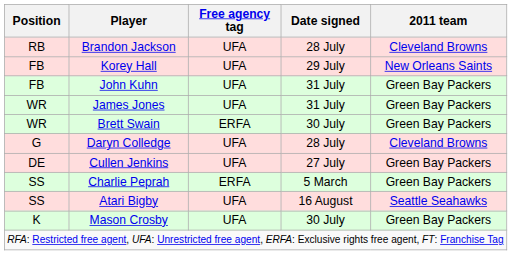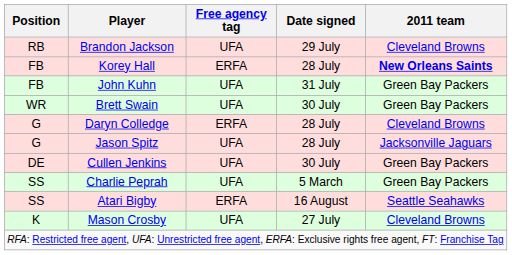Brandon Jackson | Date signed: 28 July -> 29 July
Korey Hall | Free agency tag: UFA -> ERFA
Korey Hall | Date signed: 29 July -> 28 July
Korey Hall | 2011 team: normal -> bold
- row: WR | James Jones | UFA | 31 July | Green Bay Packers
Brett Swain | Free agency tag: ERFA -> UFA
Daryn Colledge | Free agency tag: UFA -> ERFA
+ row: G | Jason Spitz | UFA | 28 July | Jacksonville Jaguars
Cullen Jenkins | Date signed: 27 July -> 30 July
Charlie Peprah | Free agency tag: ERFA -> UFA
Atari Bigby | Free agency tag: UFA -> ERFA
Mason Crosby | Date signed: 30 July -> 27 July
Mason Crosby | 2011 team: Green Bay Packers -> Cleveland Browns
